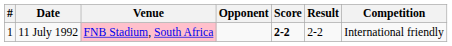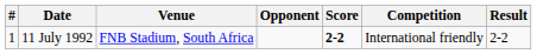columns swapped: Result <-> Competition
11 July 1992 | Venue: pink background -> no background
